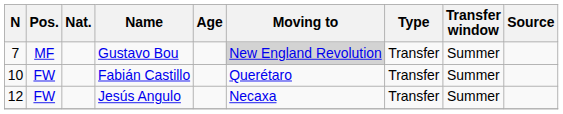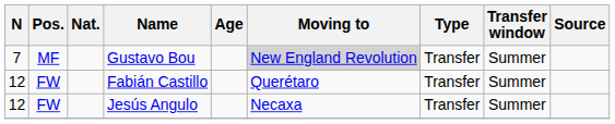Fabián Castillo | N: 10 -> 12
